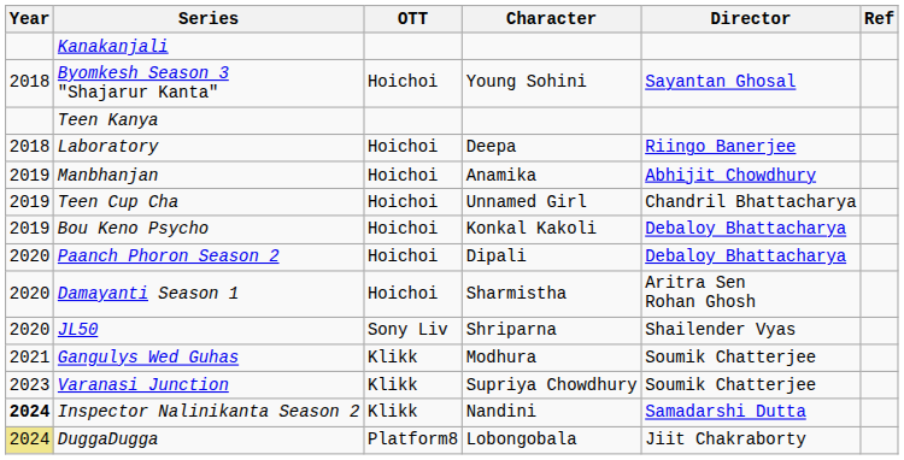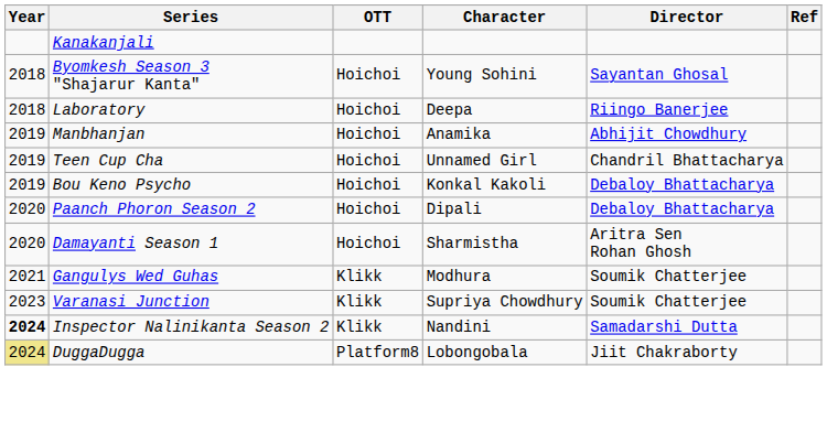- row: Teen Kanya
- row: 2020 | JL50 | Sony Liv | Shriparna | Shailender Vyas
